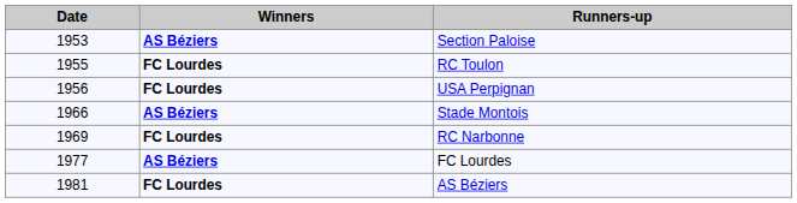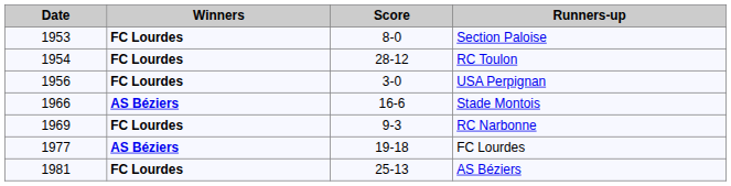+ column: Score | 8-0 | 28-12 | 3-0 | 16-6 | 9-3 | 19-18 | 25-13
Section Paloise | Winners: AS Béziers -> FC Lourdes
RC Toulon | Date: 1955 -> 1954
